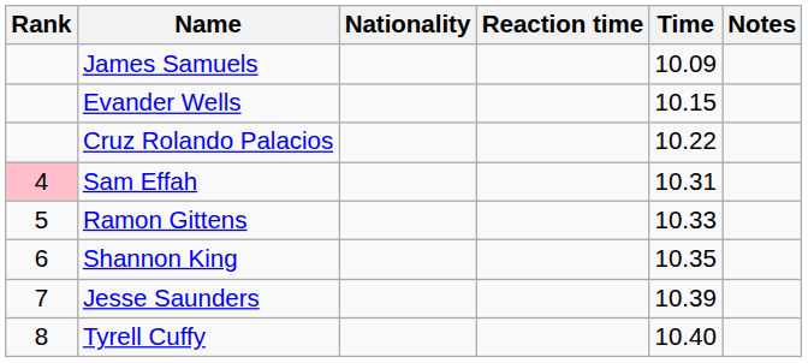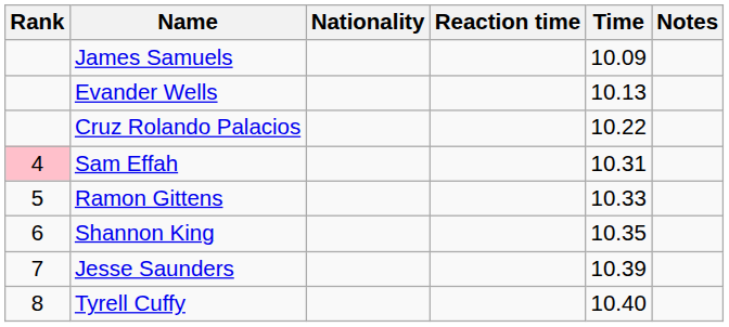Evander Wells | Time: 10.15 -> 10.13
